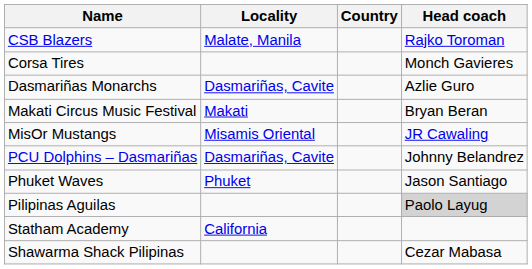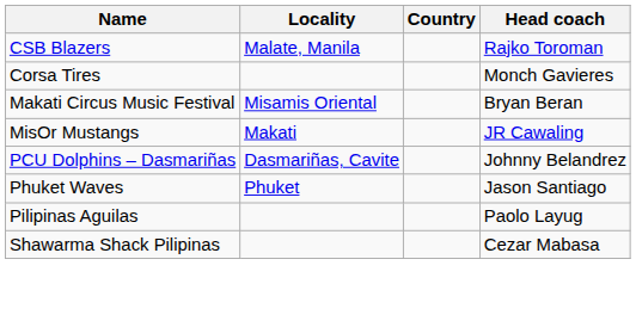- row: Dasmariñas Monarchs | Dasmariñas, Cavite | Azlie Guro
Makati Circus Music Festival | Locality: Makati -> Misamis Oriental
MisOr Mustangs | Locality: Misamis Oriental -> Makati
Pilipinas Aguilas | Head coach: lightgrey background -> no background
- row: Statham Academy | California
